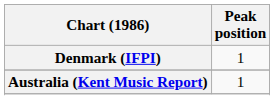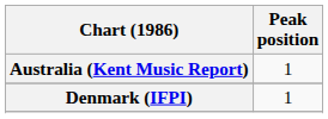rows swapped: Australia (Kent Music Report) <-> Denmark (IFPI)
